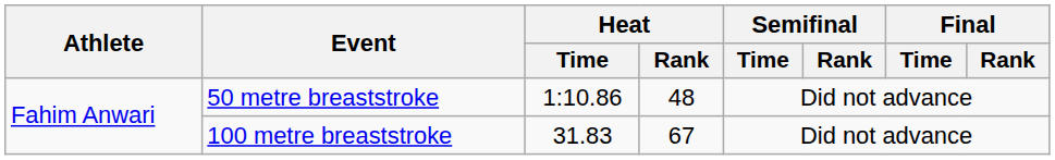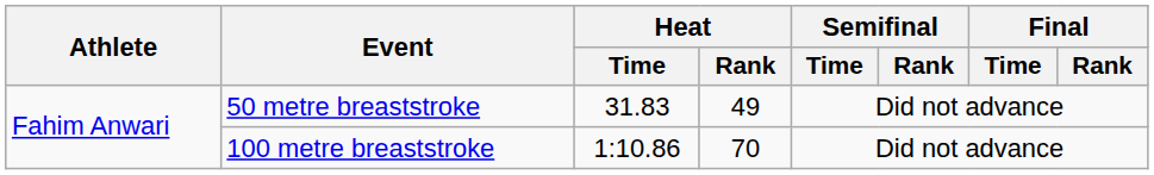50 metre breaststroke | Heat / Time: 1:10.86 -> 31.83
50 metre breaststroke | Heat / Rank: 48 -> 49
100 metre breaststroke | Heat / Time: 31.83 -> 1:10.86
100 metre breaststroke | Heat / Rank: 67 -> 70
